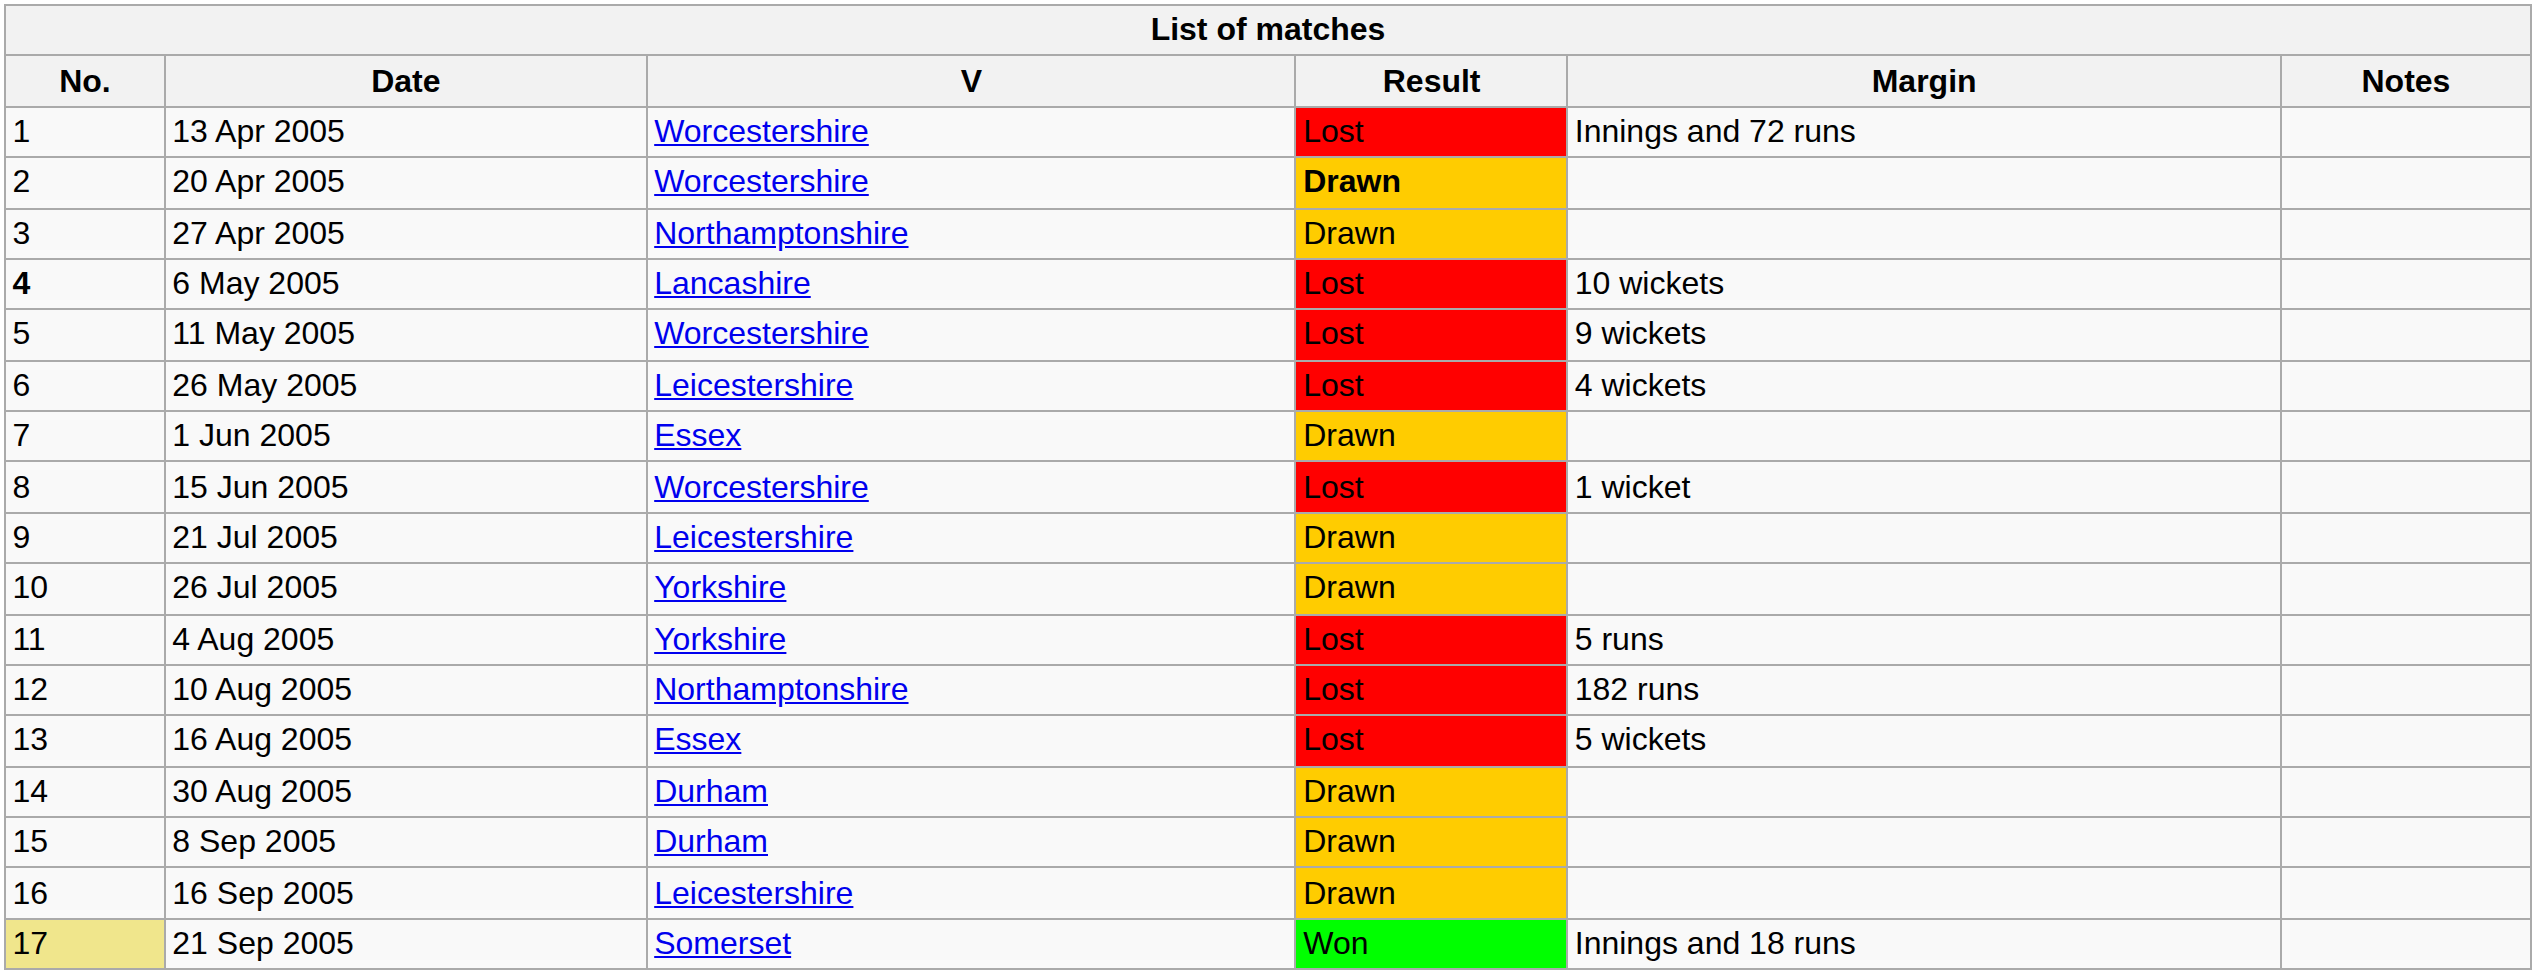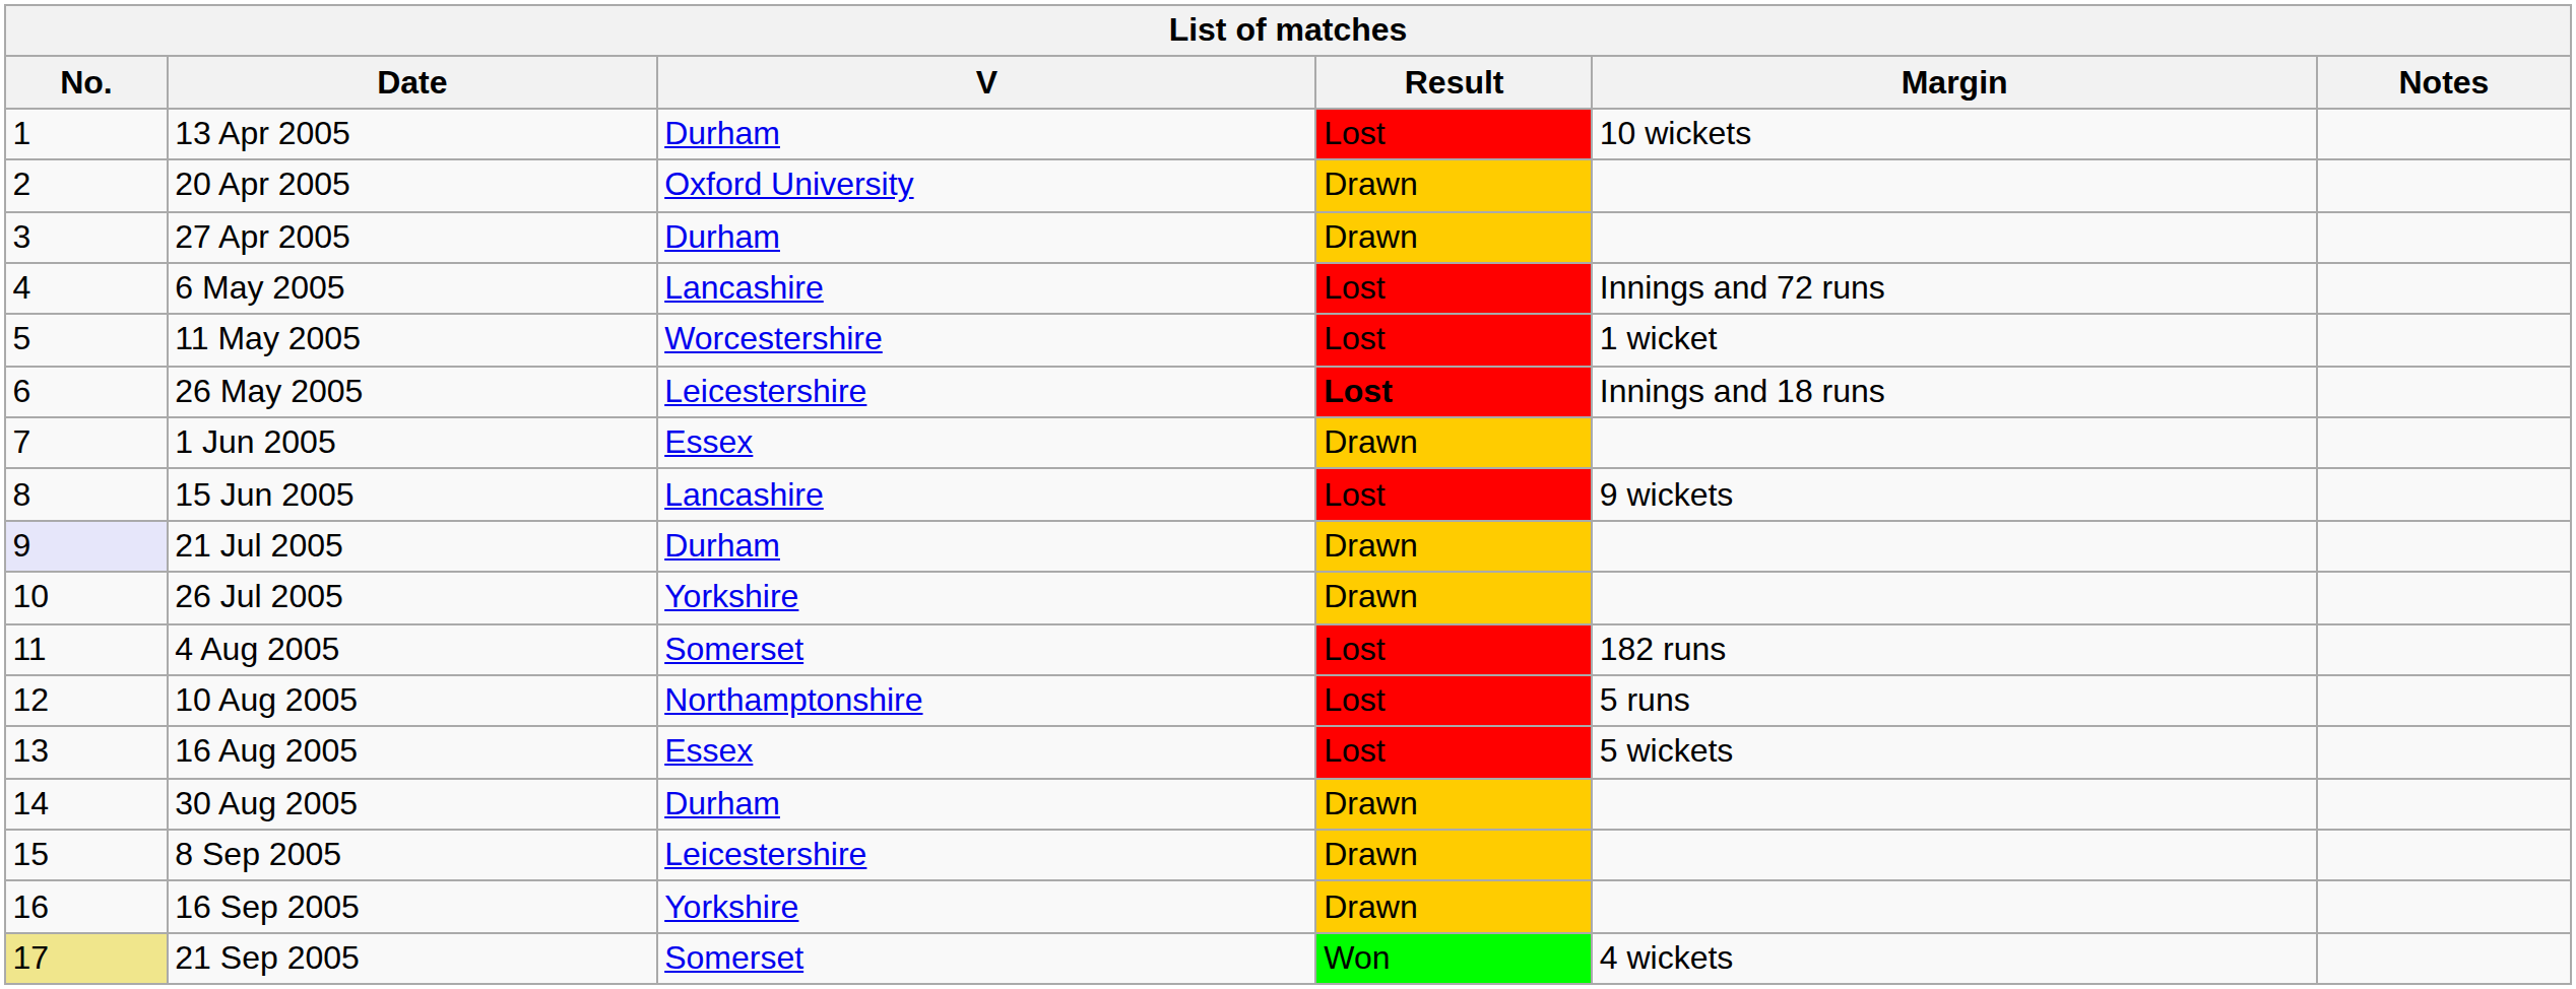13 Apr 2005 | V: Worcestershire -> Durham
13 Apr 2005 | Margin: Innings and 72 runs -> 10 wickets
20 Apr 2005 | V: Worcestershire -> Oxford University
20 Apr 2005 | Result: bold -> normal
27 Apr 2005 | V: Northamptonshire -> Durham
6 May 2005 | No.: bold -> normal
6 May 2005 | Margin: 10 wickets -> Innings and 72 runs
11 May 2005 | Margin: 9 wickets -> 1 wicket
26 May 2005 | Result: normal -> bold
26 May 2005 | Margin: 4 wickets -> Innings and 18 runs
15 Jun 2005 | V: Worcestershire -> Lancashire
15 Jun 2005 | Margin: 1 wicket -> 9 wickets
21 Jul 2005 | No.: no background -> lavender background
21 Jul 2005 | V: Leicestershire -> Durham
4 Aug 2005 | V: Yorkshire -> Somerset
4 Aug 2005 | Margin: 5 runs -> 182 runs
10 Aug 2005 | Margin: 182 runs -> 5 runs
8 Sep 2005 | V: Durham -> Leicestershire
16 Sep 2005 | V: Leicestershire -> Yorkshire
21 Sep 2005 | Margin: Innings and 18 runs -> 4 wickets
